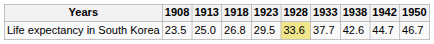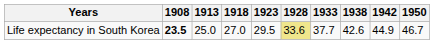Life expectancy in South Korea | 1908: normal -> bold
Life expectancy in South Korea | 1918: 26.8 -> 27.0
Life expectancy in South Korea | 1942: 44.7 -> 44.9
